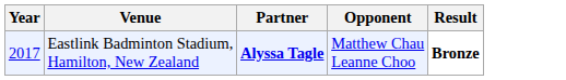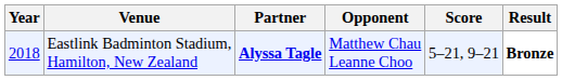+ column: Score | 5–21, 9–21
Eastlink Badminton Stadium, Hamilton, New Zealand | Year: 2017 -> 2018
